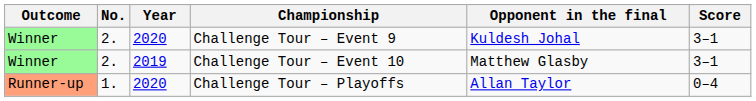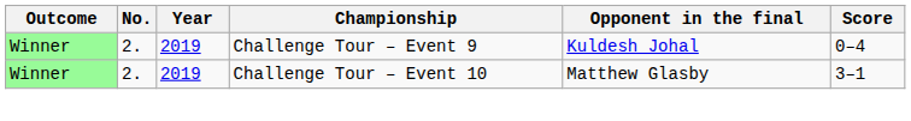Challenge Tour – Event 9 | Year: 2020 -> 2019
Challenge Tour – Event 9 | Score: 3–1 -> 0–4
- row: Runner-up | 1. | 2020 | Challenge Tour – Playoffs | Allan Taylor | 0–4
